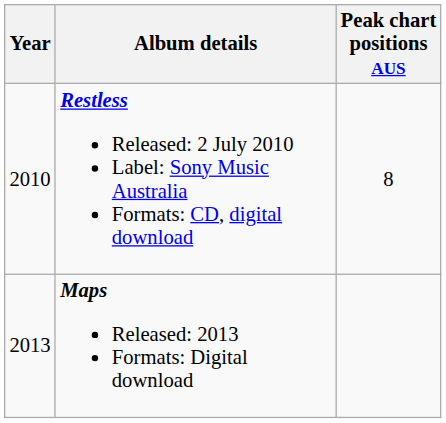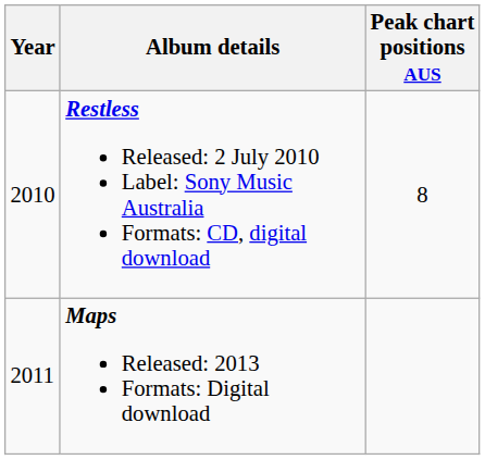Maps Released: 2013 Formats: Digital download | Year: 2013 -> 2011
